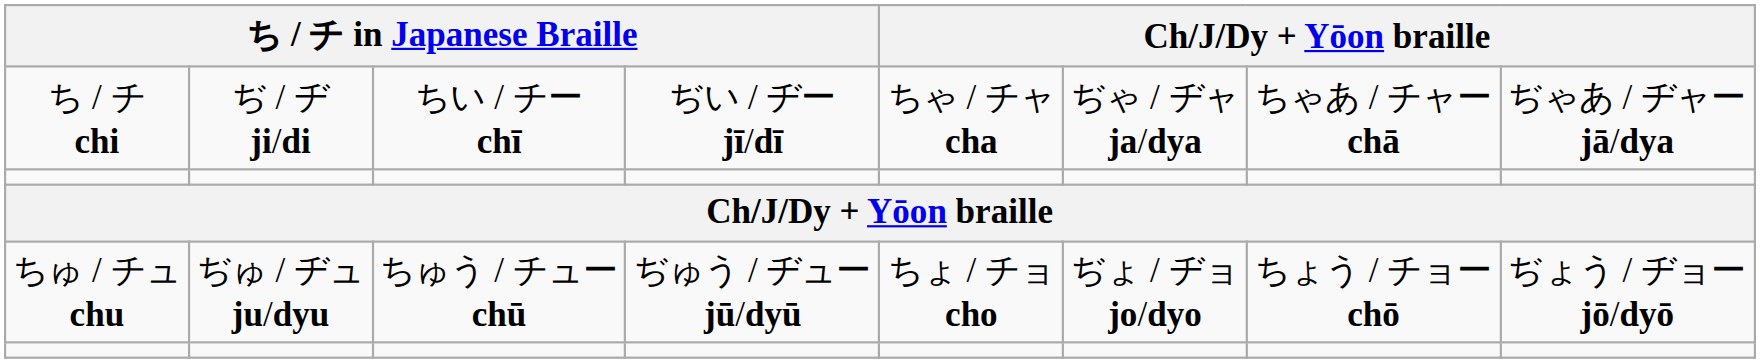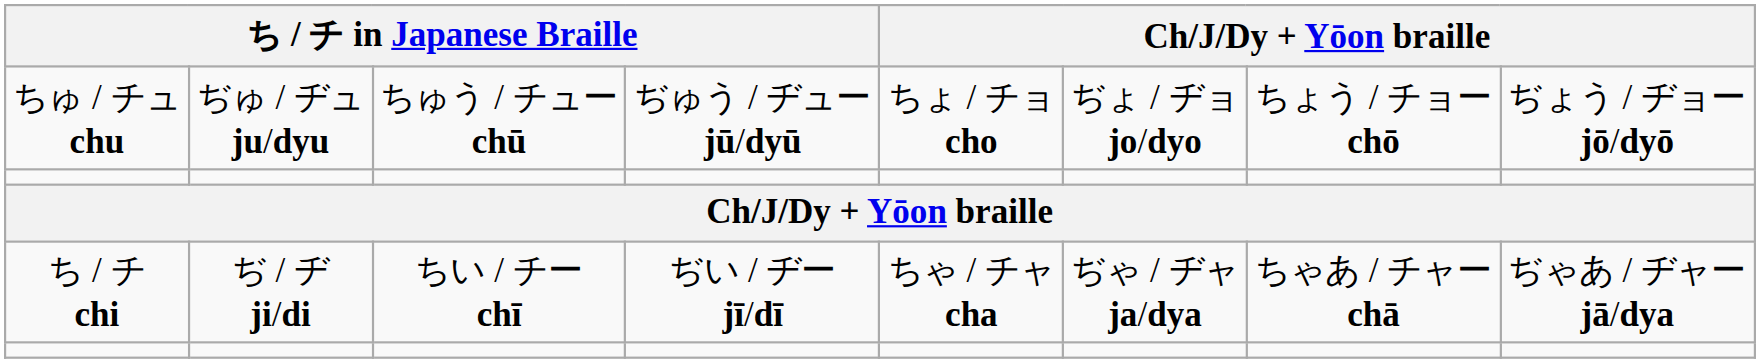rows swapped: ち / チ chi <-> ちゅ / チュ chu
